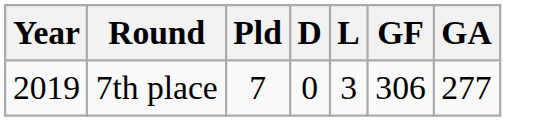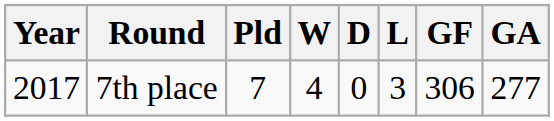+ column: W | 4
7th place | Year: 2019 -> 2017
